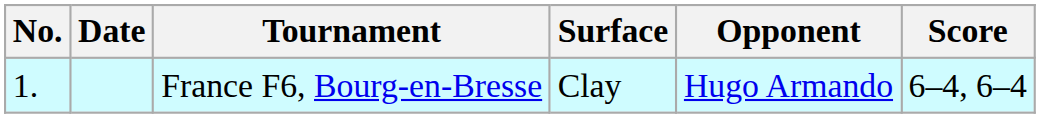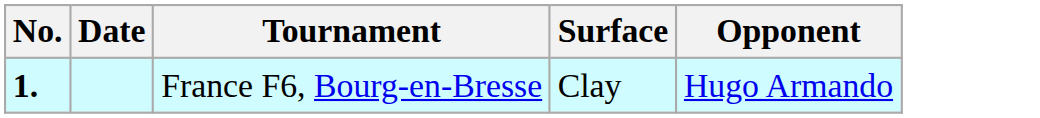- column: Score | 6–4, 6–4
France F6, Bourg-en-Bresse | No.: normal -> bold
